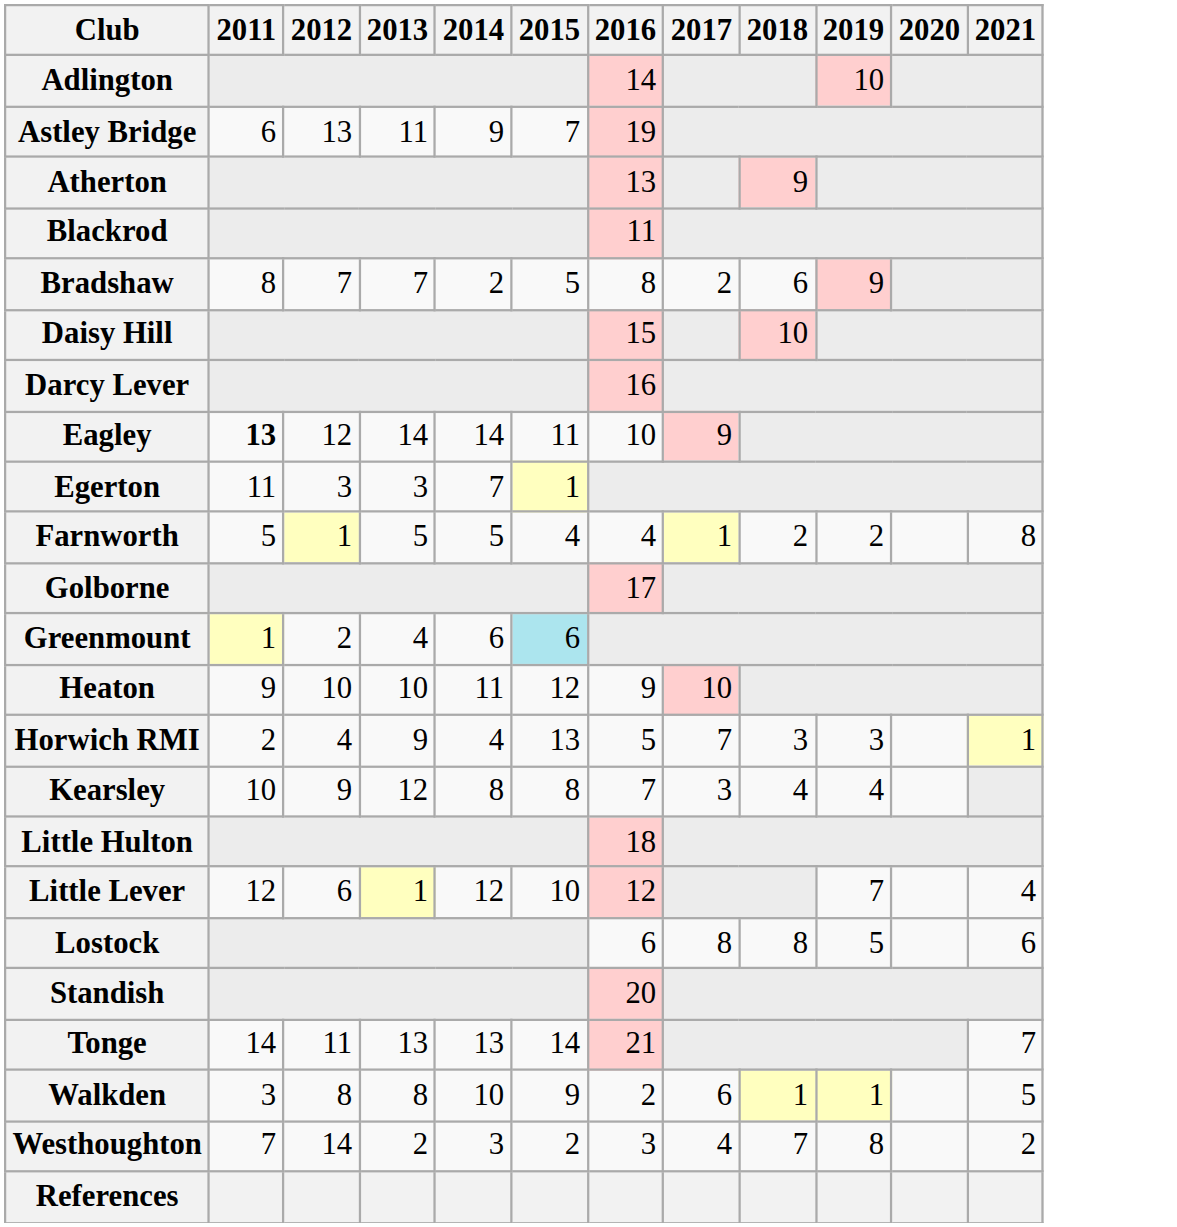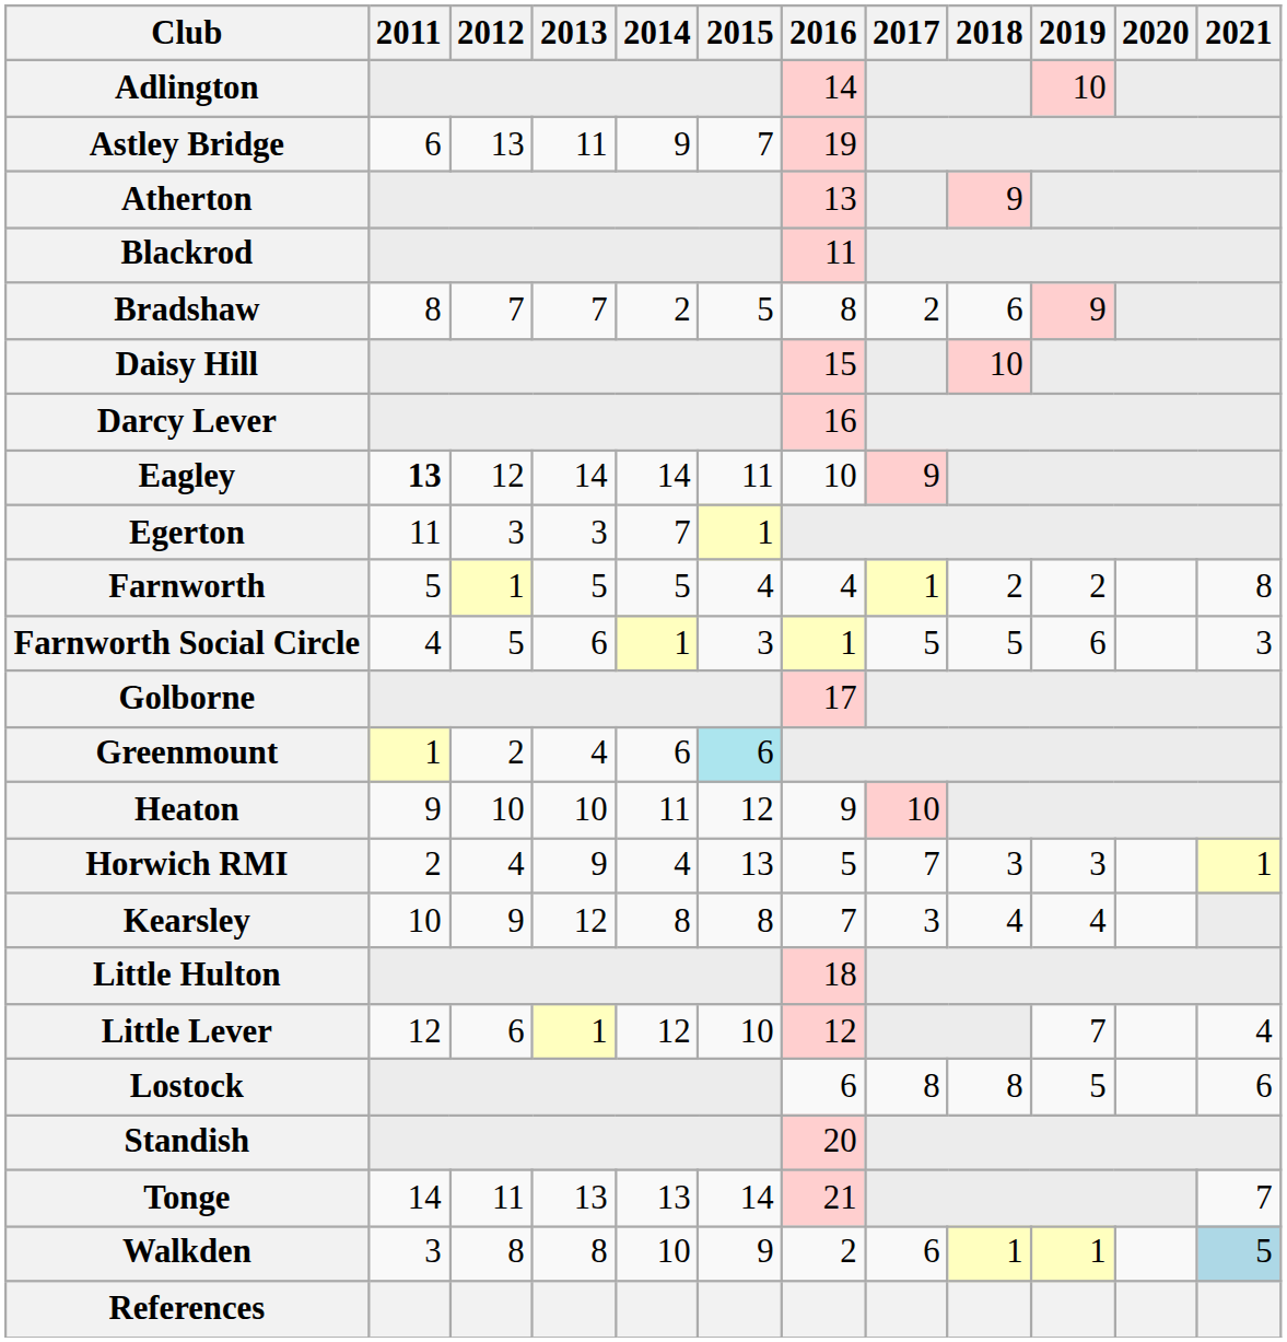+ row: Farnworth Social Circle | 4 | 5 | 6 | 1 | 3 | 1 | 5 | 5 | 6 | 3
Walkden | 2021: no background -> lightblue background
- row: Westhoughton | 7 | 14 | 2 | 3 | 2 | 3 | 4 | 7 | 8 | 2
